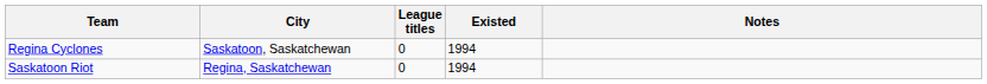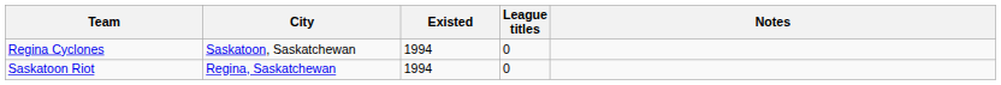columns swapped: Existed <-> League titles
